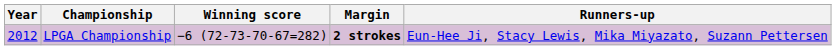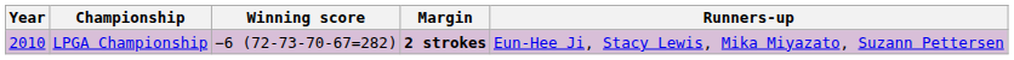LPGA Championship | Year: 2012 -> 2010
